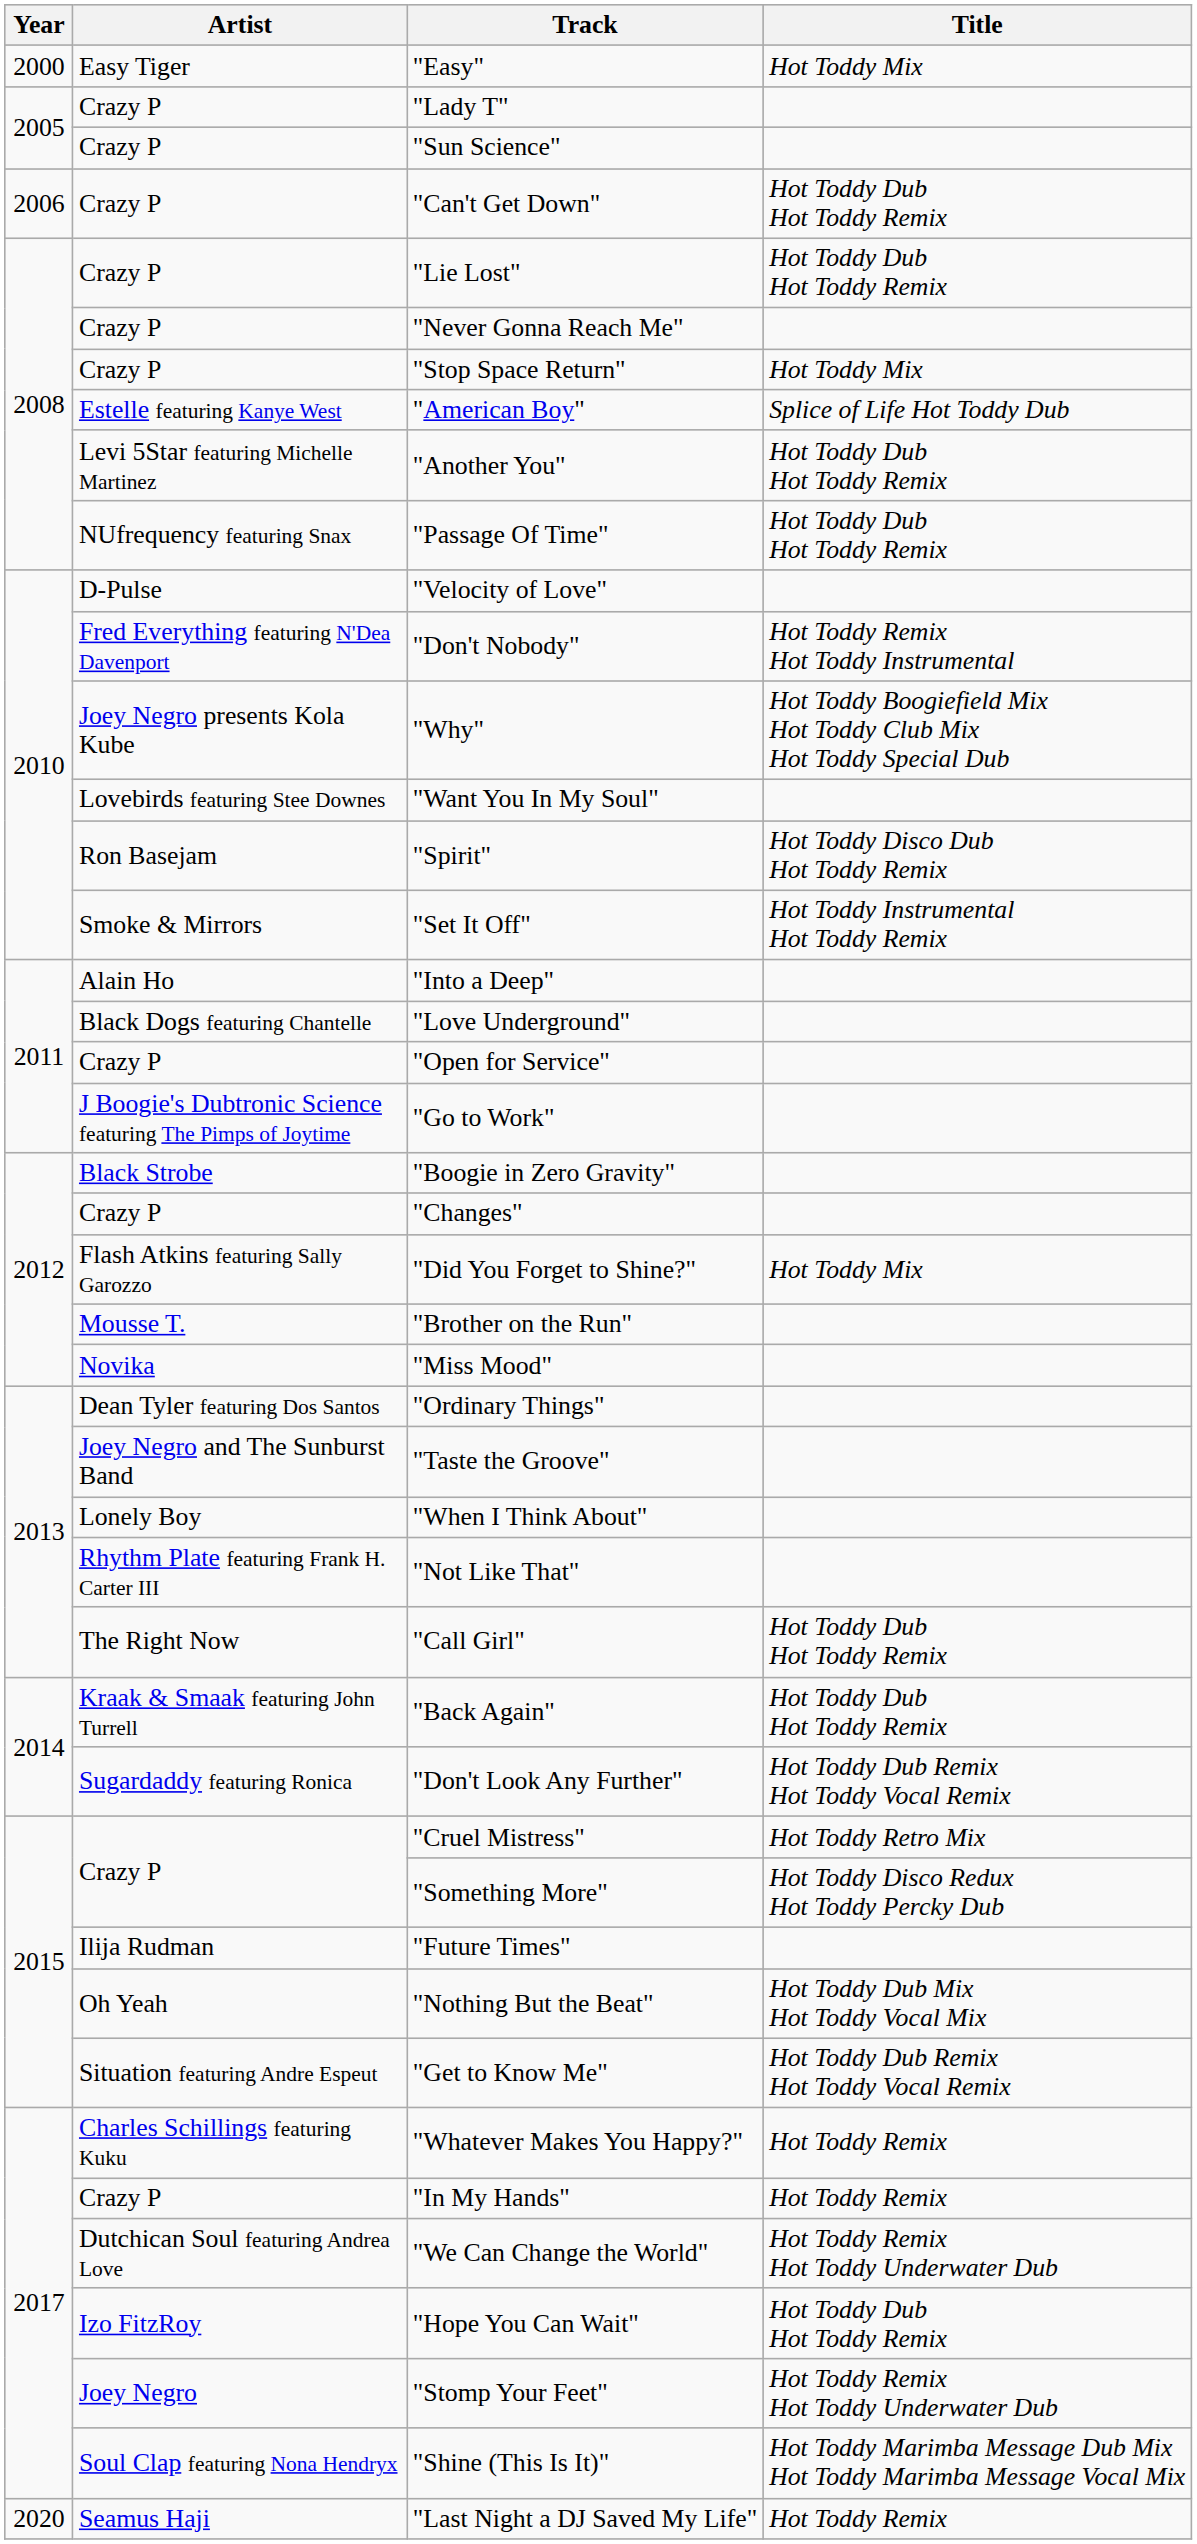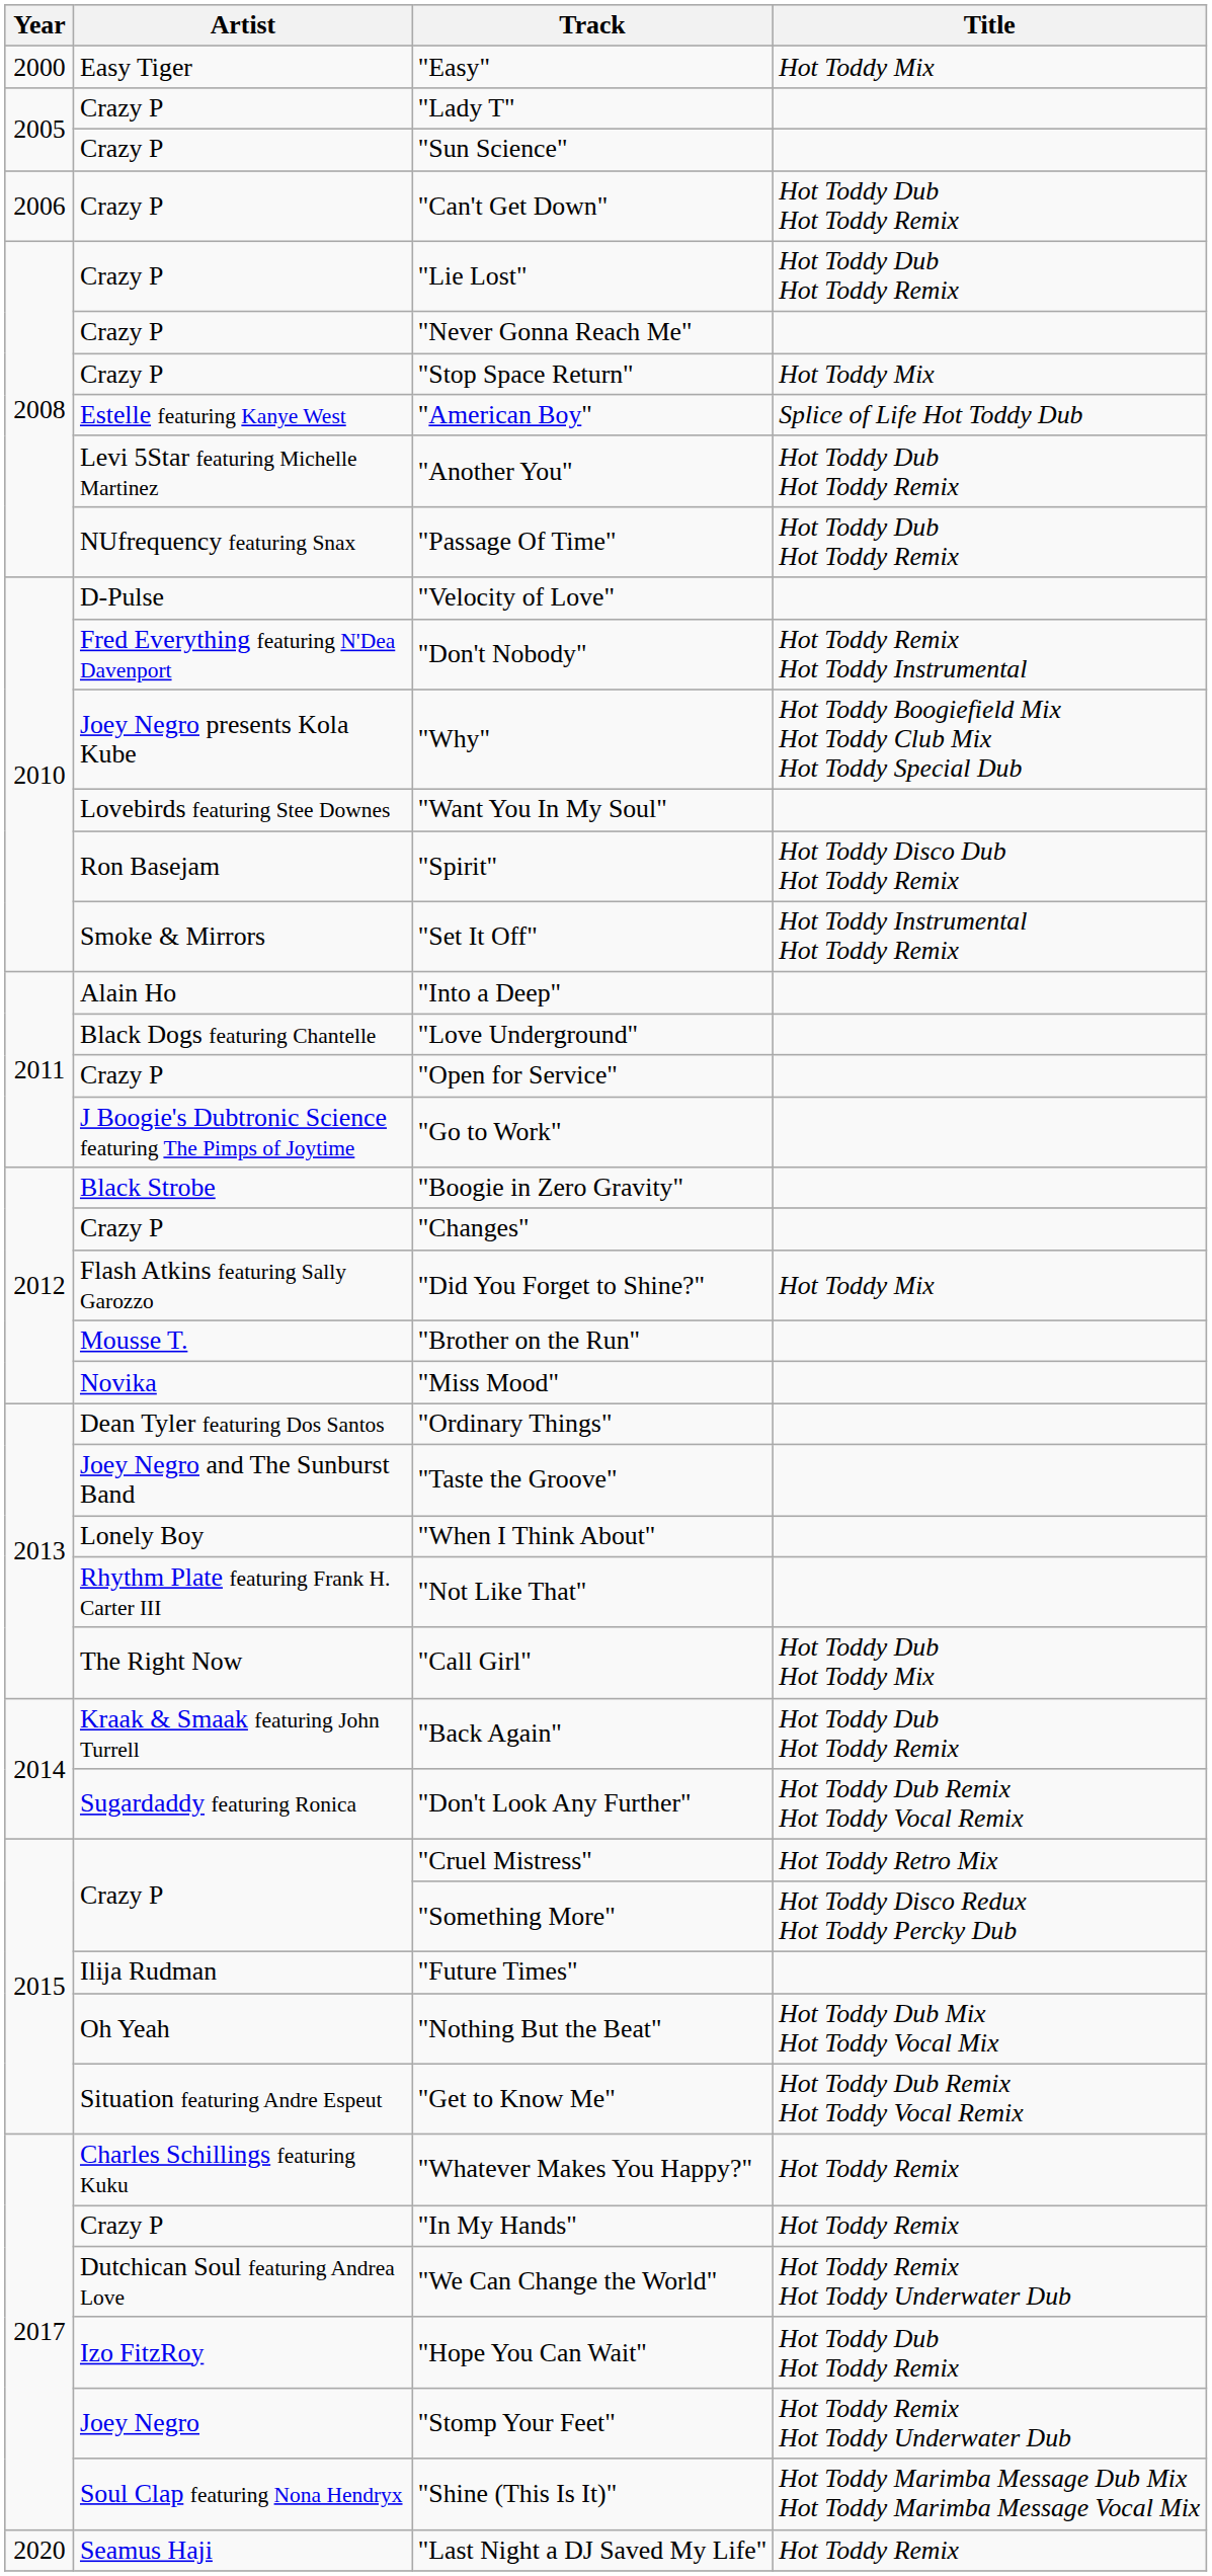"Call Girl" | Title: Hot Toddy Dub Hot Toddy Remix -> Hot Toddy Dub Hot Toddy Mix
